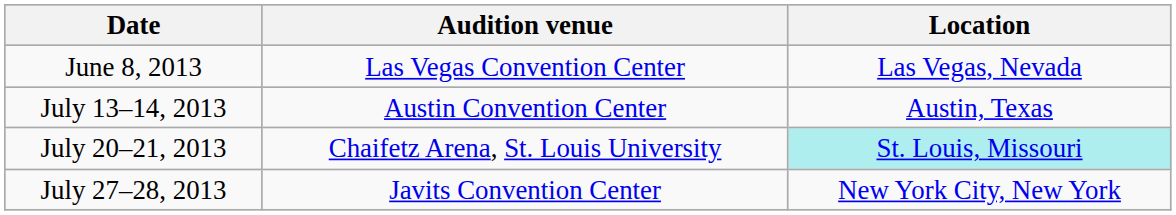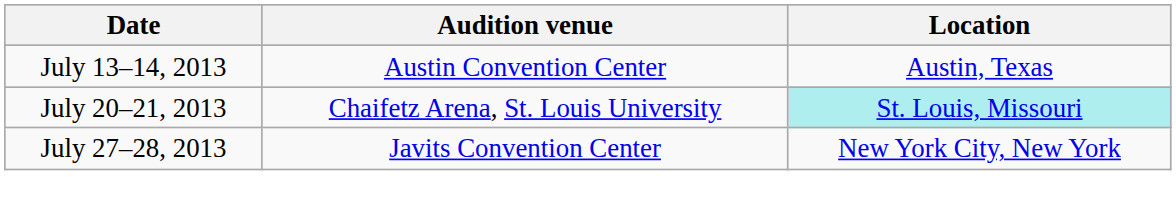- row: June 8, 2013 | Las Vegas Convention Center | Las Vegas, Nevada
